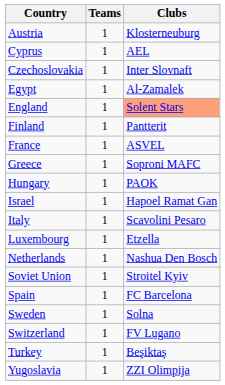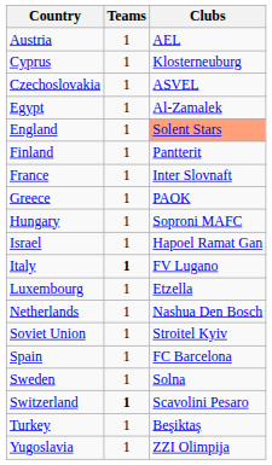Austria | column 3: Klosterneuburg -> AEL
Cyprus | column 3: AEL -> Klosterneuburg
Czechoslovakia | column 3: Inter Slovnaft -> ASVEL
France | column 3: ASVEL -> Inter Slovnaft
Greece | column 3: Soproni MAFC -> PAOK
Hungary | column 3: PAOK -> Soproni MAFC
Italy | Teams: normal -> bold
Italy | column 3: Scavolini Pesaro -> FV Lugano
Switzerland | Teams: normal -> bold
Switzerland | column 3: FV Lugano -> Scavolini Pesaro
